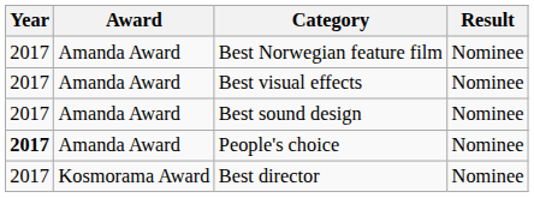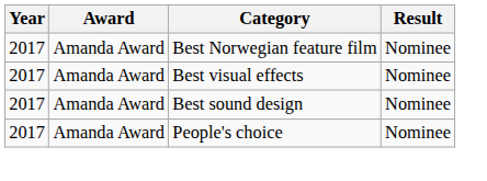People's choice | Year: bold -> normal
- row: 2017 | Kosmorama Award | Best director | Nominee
